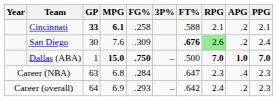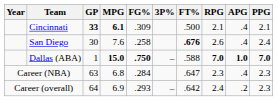Cincinnati | FG%: .258 -> .309
Cincinnati | FT%: .588 -> .500
Cincinnati | APG: .2 -> .4
San Diego | FG%: .309 -> .258
San Diego | RPG: lightgreen background -> no background
San Diego | APG: .2 -> .4
Dallas (ABA) | FT%: .500 -> .588
